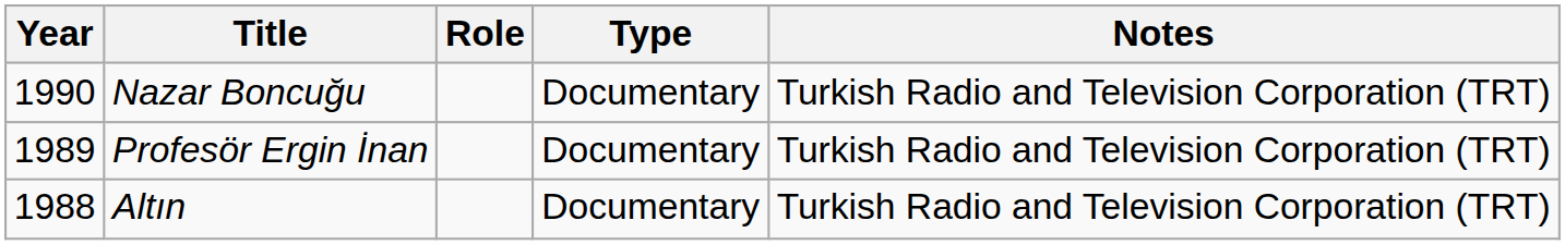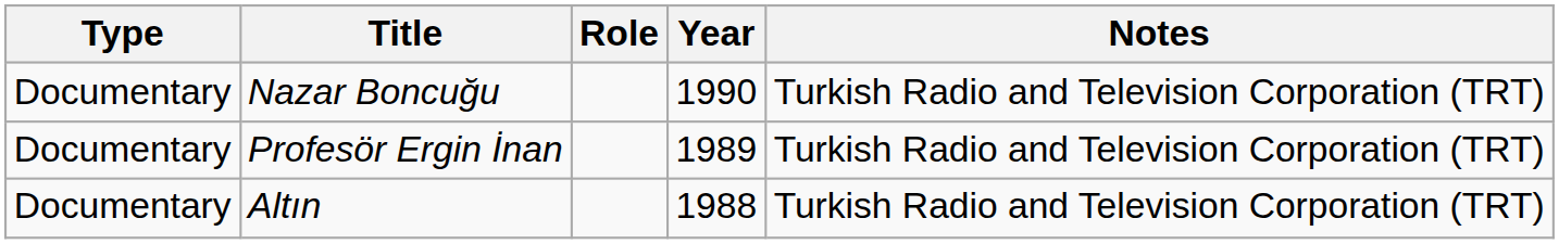columns swapped: Year <-> Type
